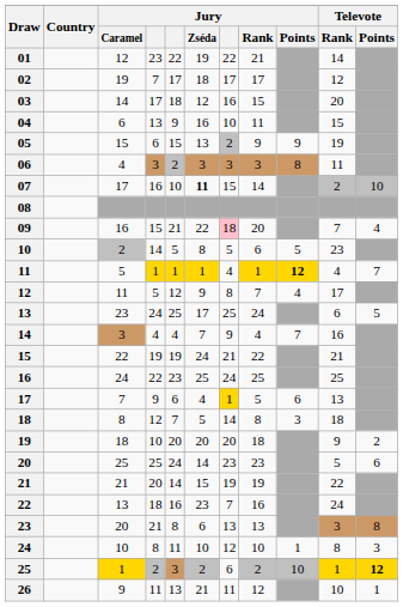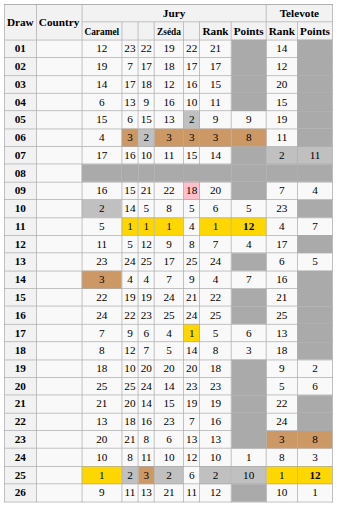07 | Jury / Zséda: bold -> normal
07 | Televote / Points: 10 -> 11
